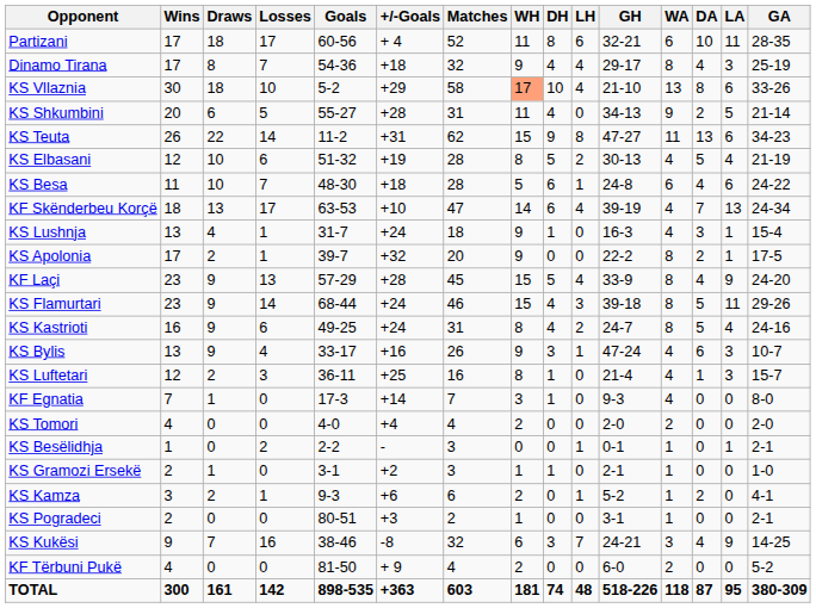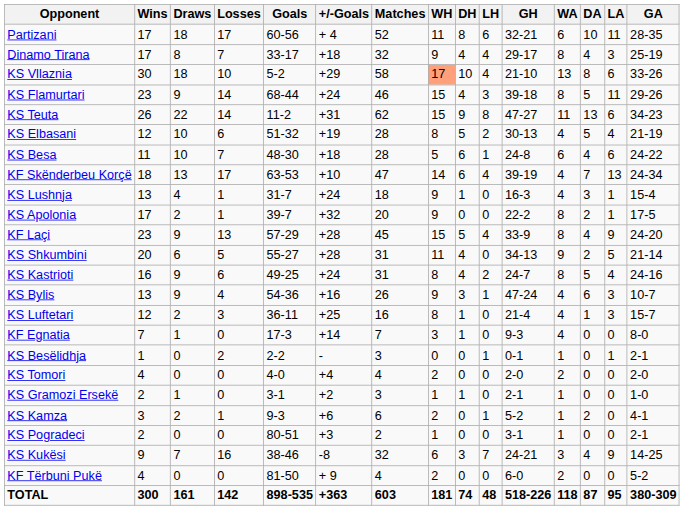Dinamo Tirana | Goals: 54-36 -> 33-17
rows swapped: KS Flamurtari <-> KS Shkumbini
KS Bylis | Goals: 33-17 -> 54-36
rows swapped: KS Besëlidhja <-> KS Tomori
